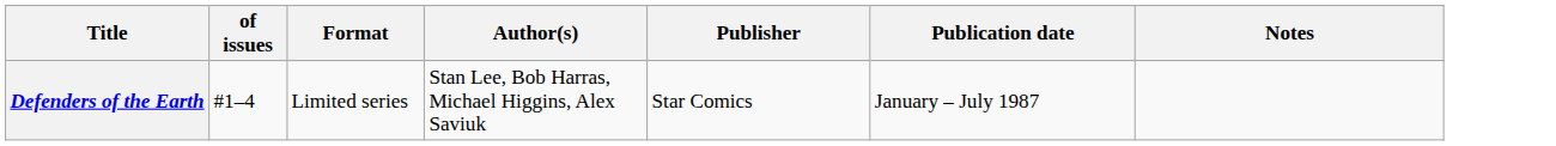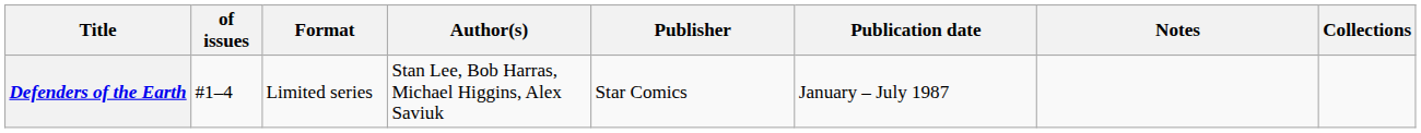+ column: Collections
